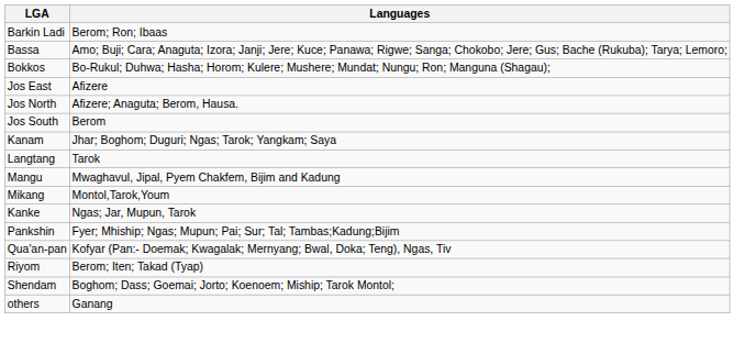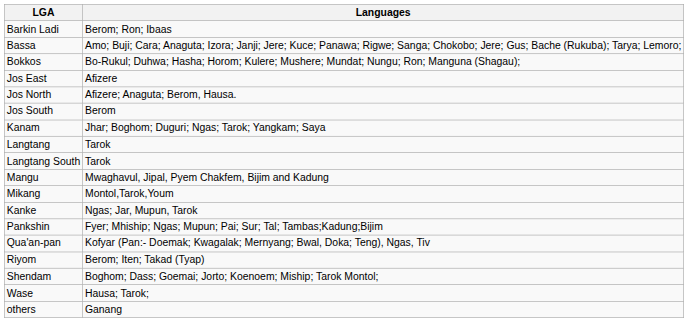+ row: Langtang South | Tarok
+ row: Wase | Hausa; Tarok;
